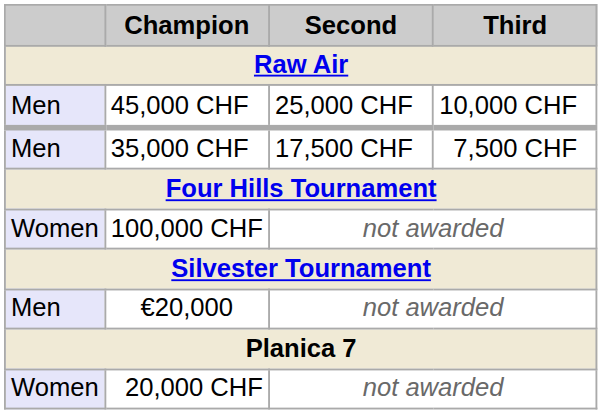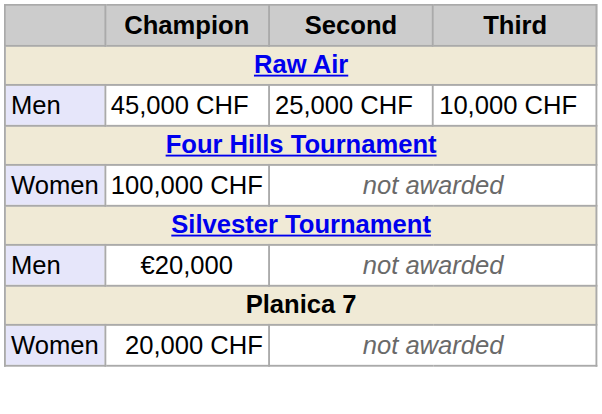- row: Men | 35,000 CHF | 17,500 CHF | 7,500 CHF
